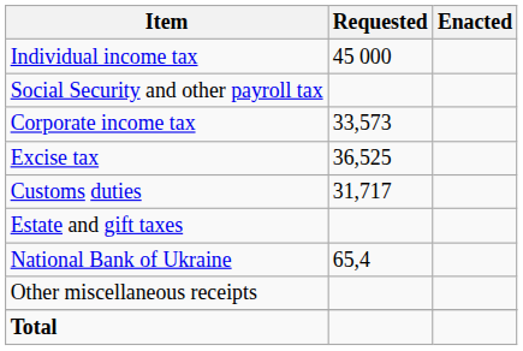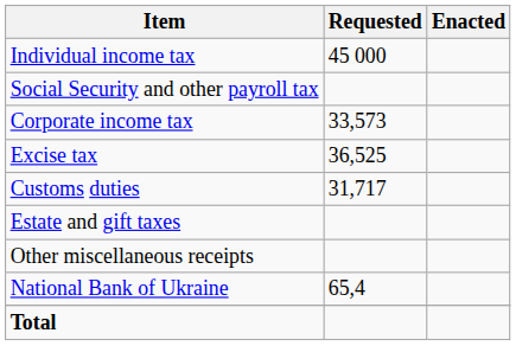rows swapped: National Bank of Ukraine <-> Other miscellaneous receipts
